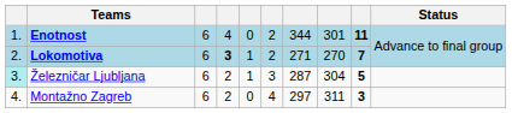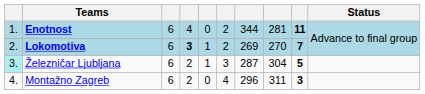Enotnost | column 8: 301 -> 281
Lokomotiva | column 7: 271 -> 269
Montažno Zagreb | column 7: 297 -> 296
